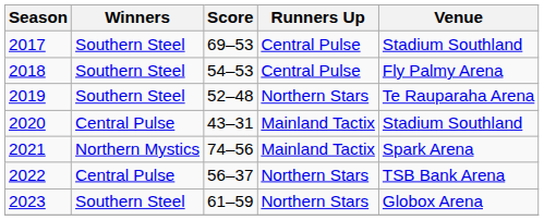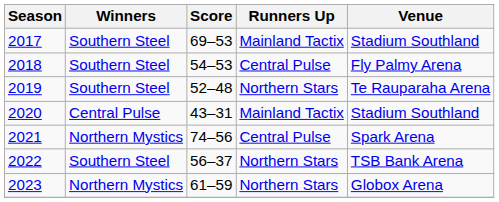2017 | Runners Up: Central Pulse -> Mainland Tactix
2021 | Runners Up: Mainland Tactix -> Central Pulse
2022 | Winners: Central Pulse -> Southern Steel
2023 | Winners: Southern Steel -> Northern Mystics
